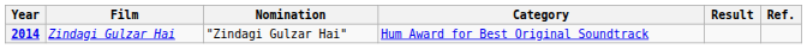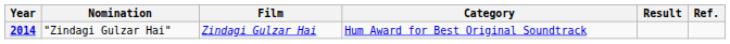columns swapped: Film <-> Nomination
